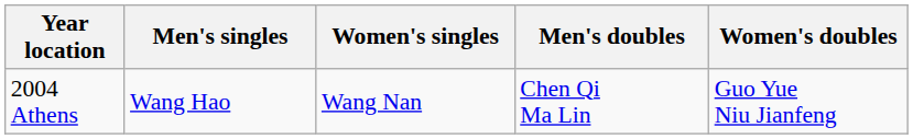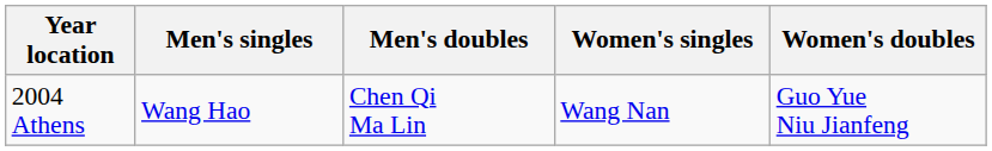columns swapped: Women's singles <-> Men's doubles
